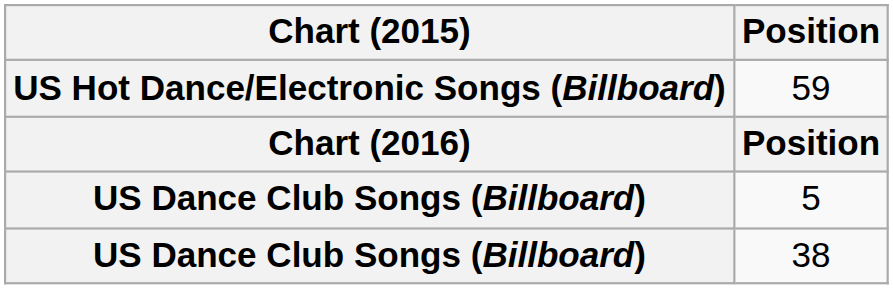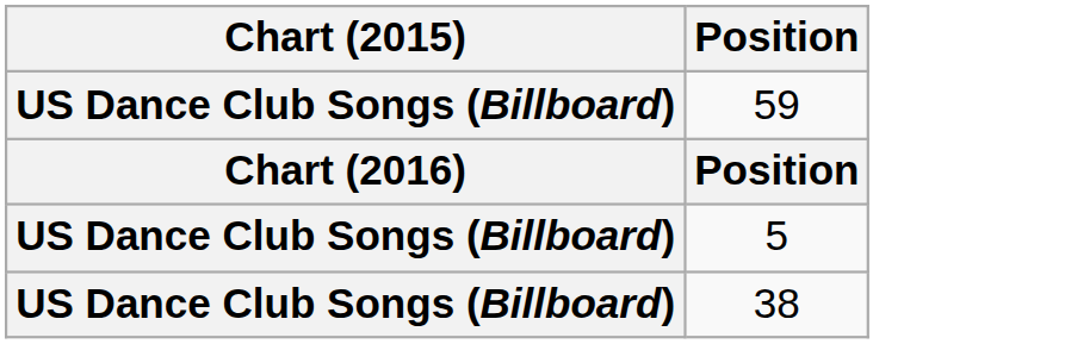59 | Chart (2015): US Hot Dance/Electronic Songs (Billboard) -> US Dance Club Songs (Billboard)
